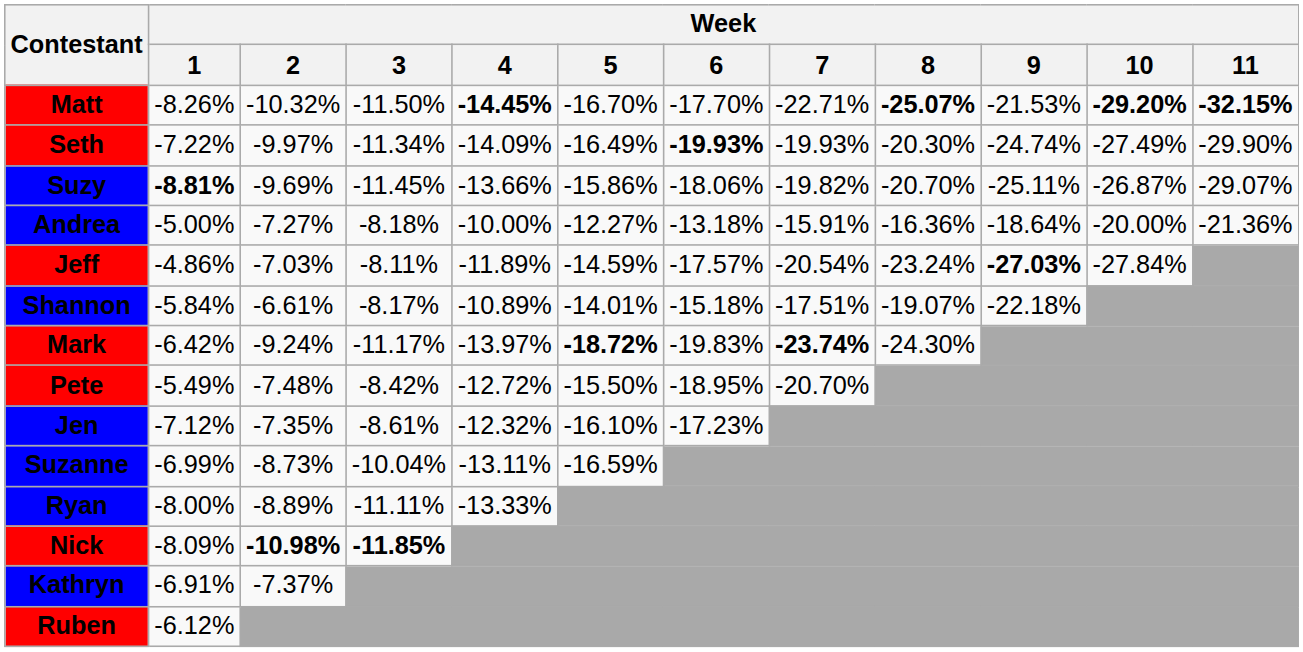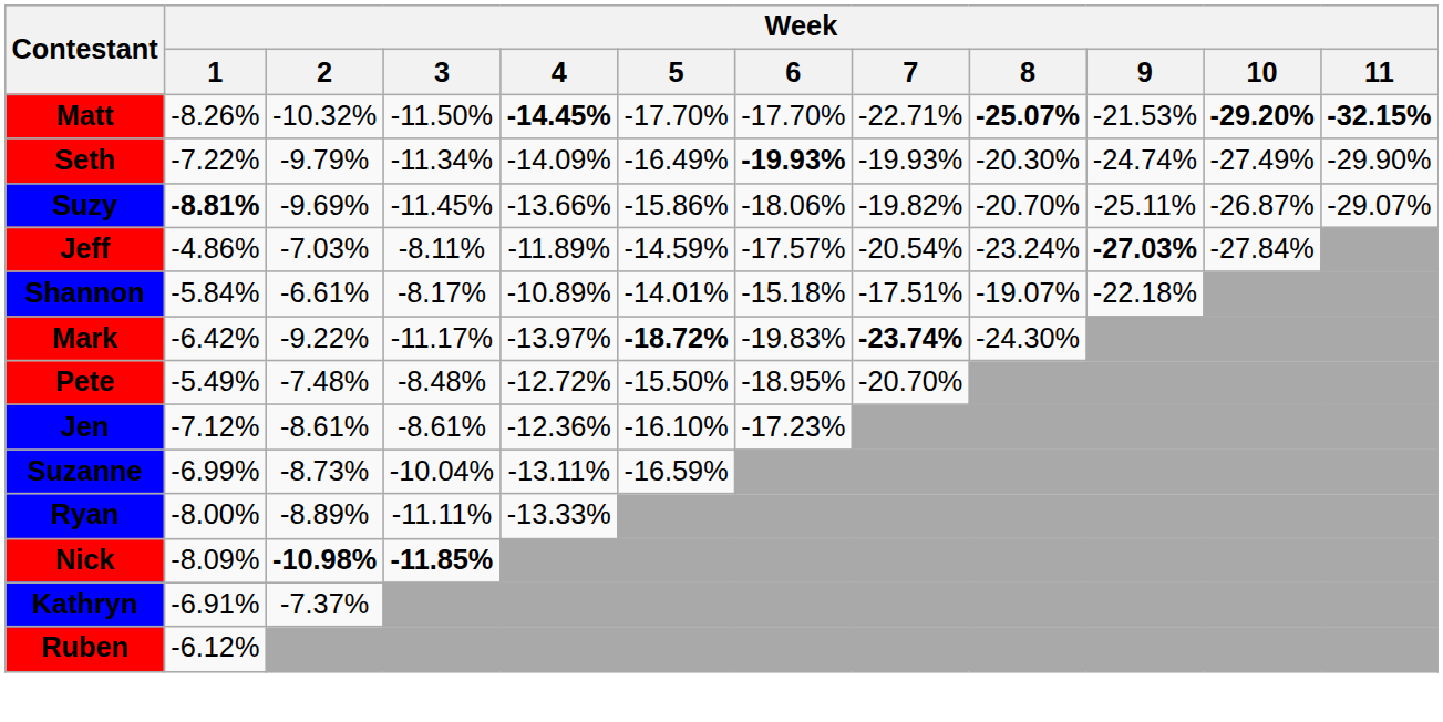Matt | Week / 5: -16.70% -> -17.70%
Seth | Week / 2: -9.97% -> -9.79%
- row: Andrea | -5.00% | -7.27% | -8.18% | -10.00% | -12.27% | -13.18% | -15.91% | -16.36% | -18.64% | -20.00% | -21.36%
Mark | Week / 2: -9.24% -> -9.22%
Pete | Week / 3: -8.42% -> -8.48%
Jen | Week / 2: -7.35% -> -8.61%
Jen | Week / 4: -12.32% -> -12.36%
